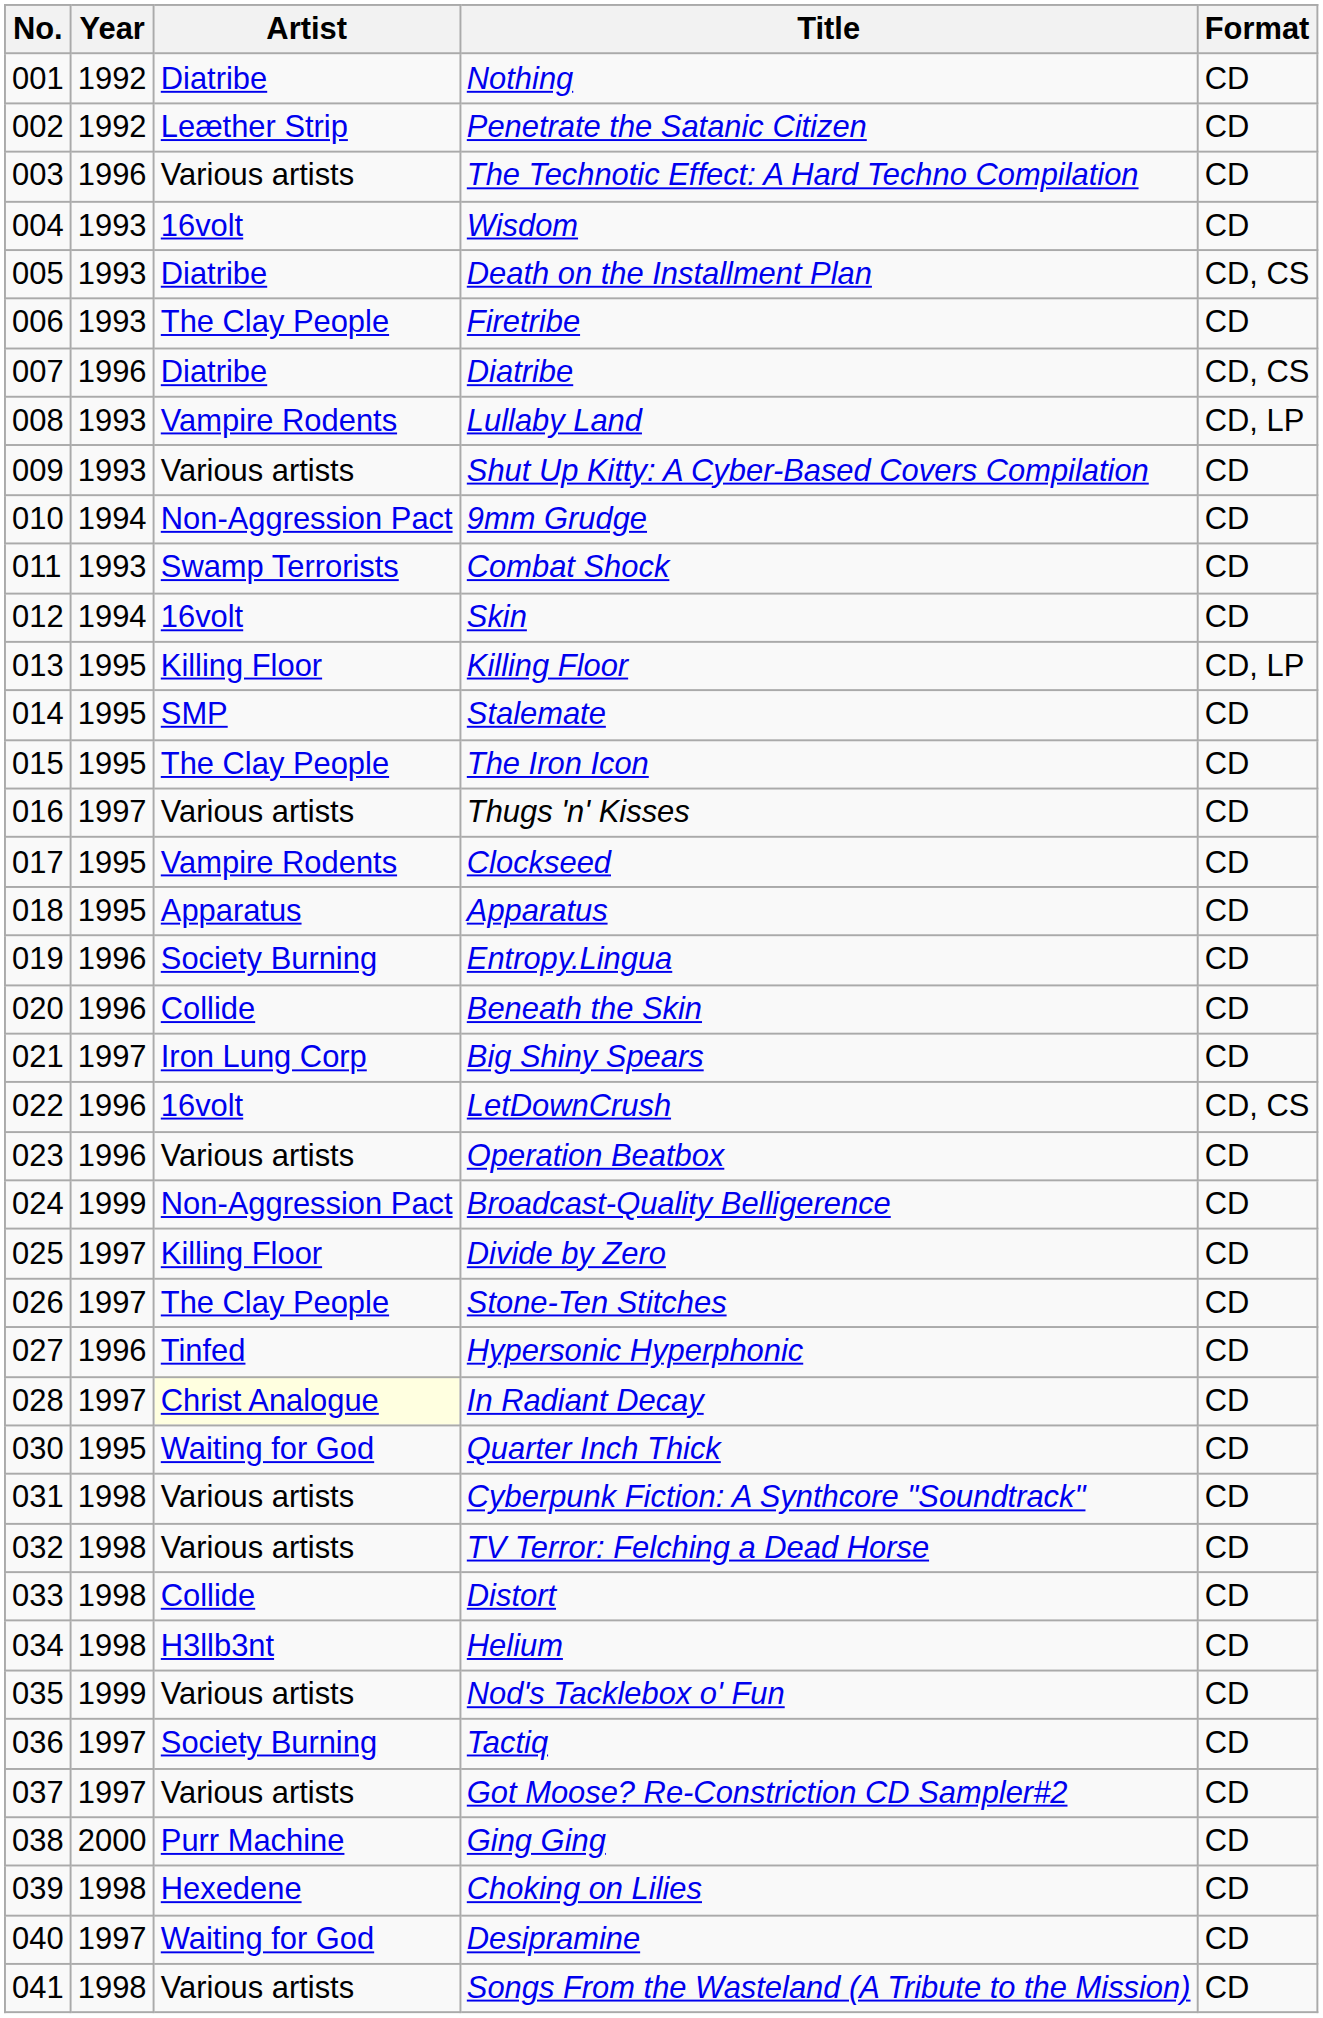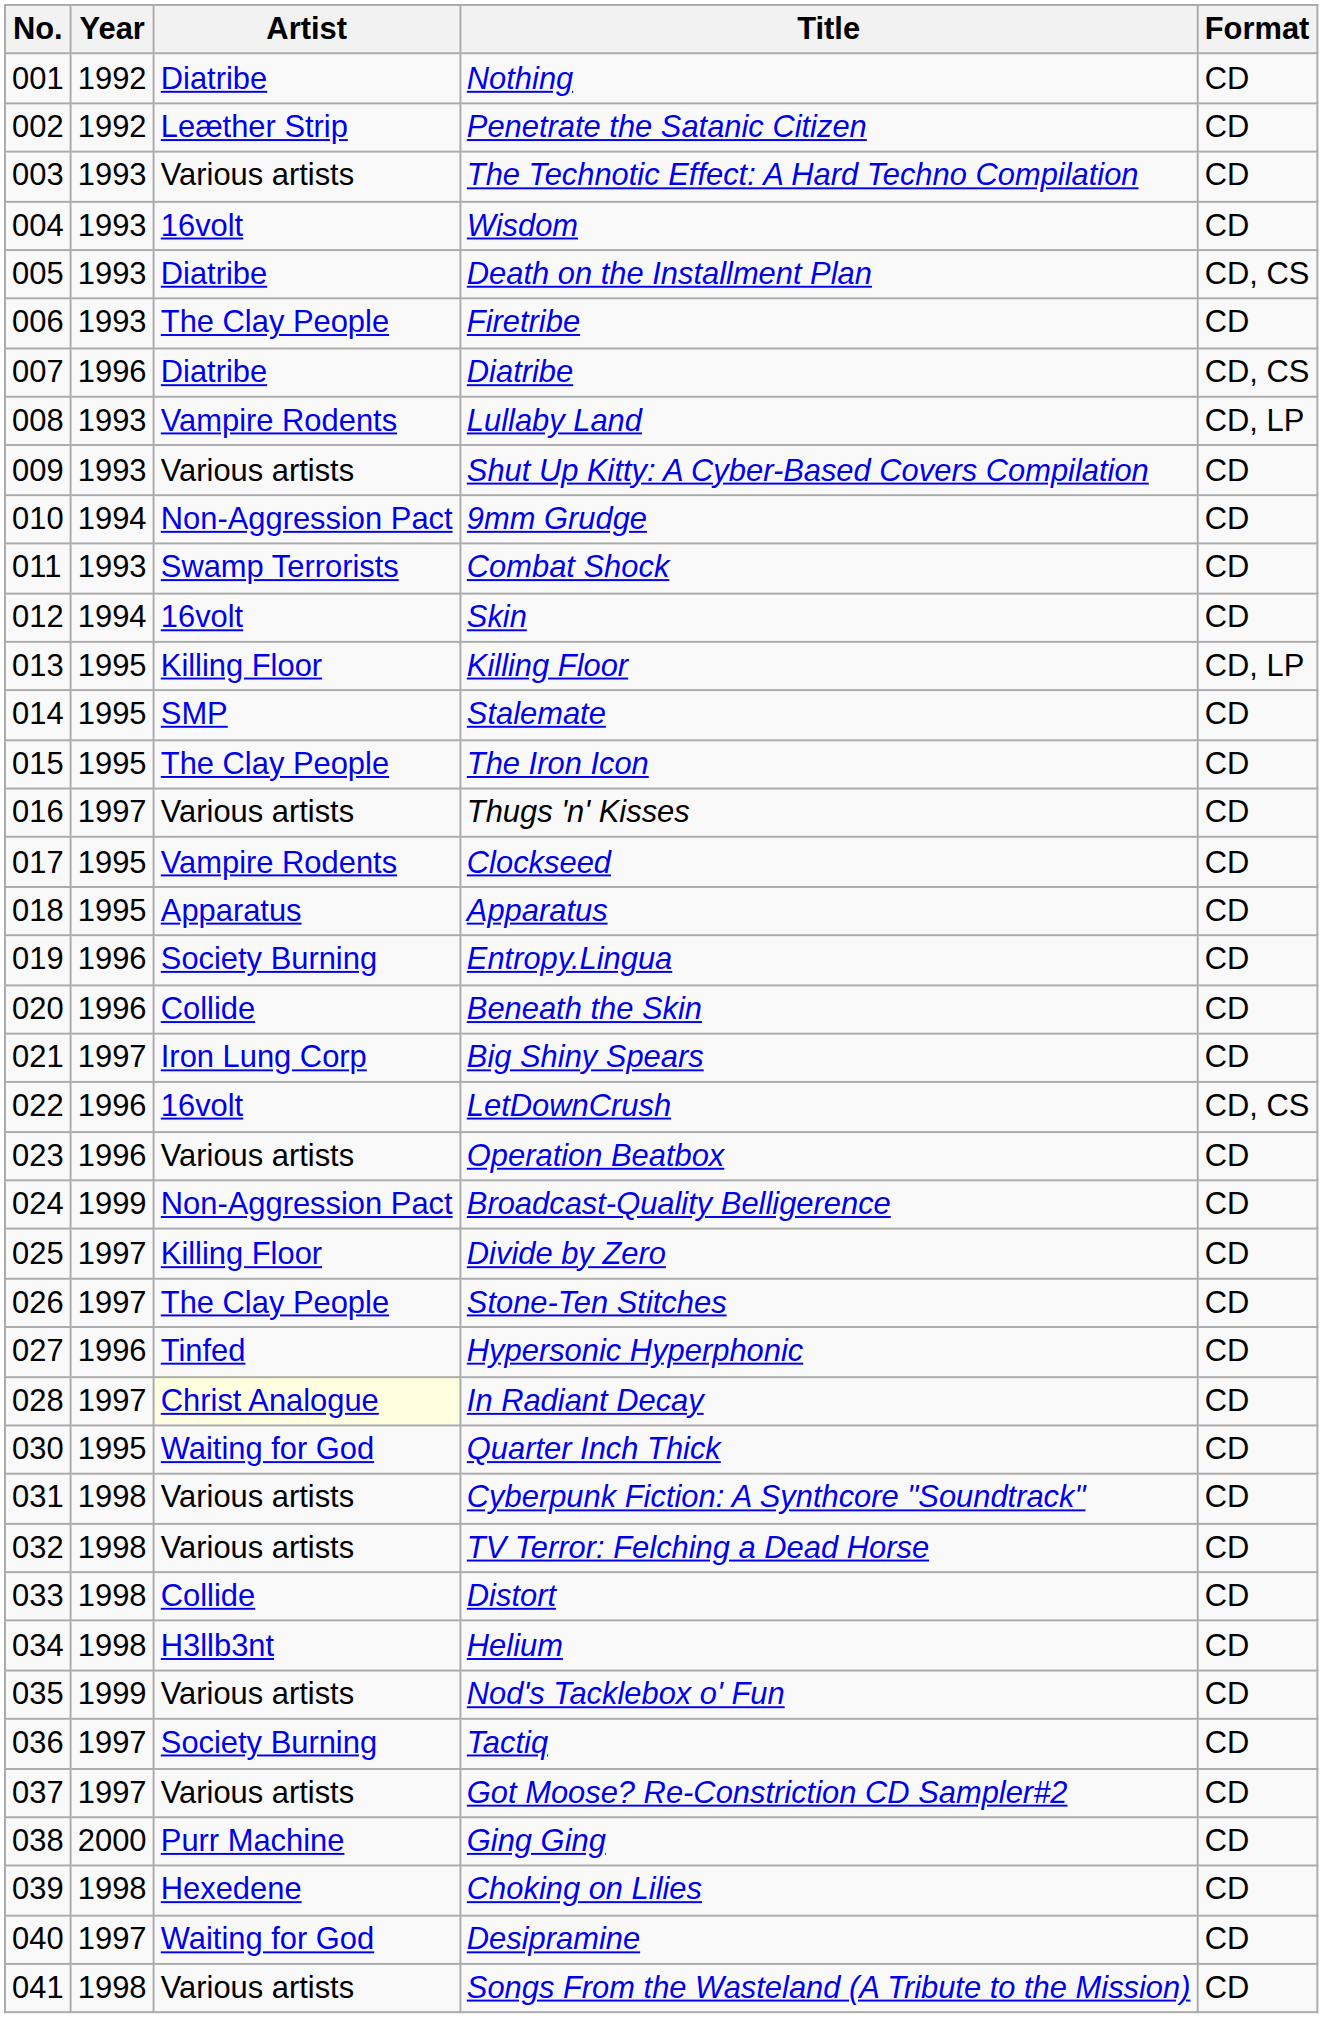The Technotic Effect: A Hard Techno Compilation | Year: 1996 -> 1993
